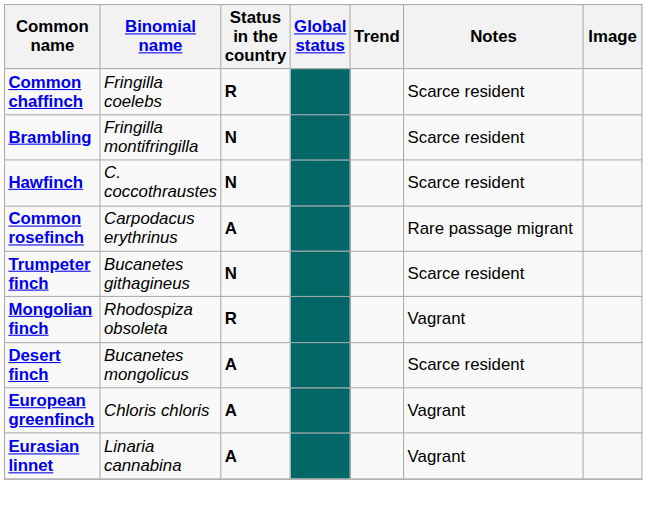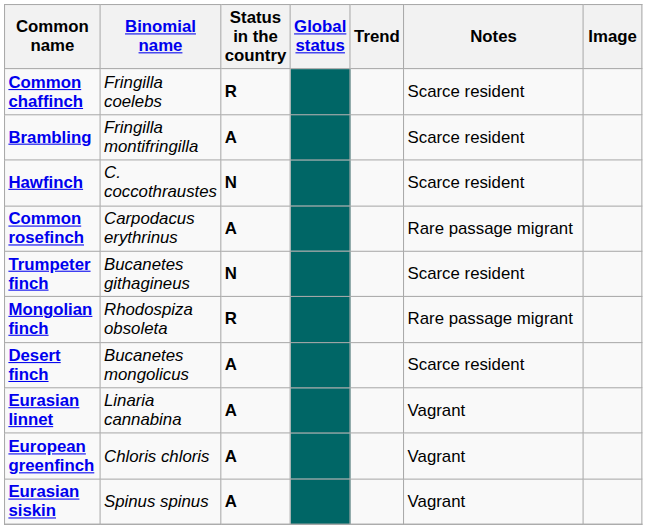Brambling | Status in the country: N -> A
Mongolian finch | Notes: Vagrant -> Rare passage migrant
rows swapped: European greenfinch <-> Eurasian linnet
+ row: Eurasian siskin | Spinus spinus | A | Vagrant
